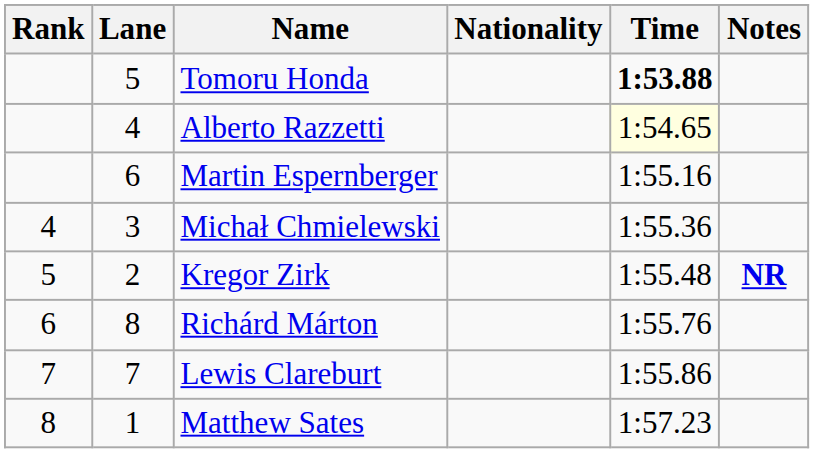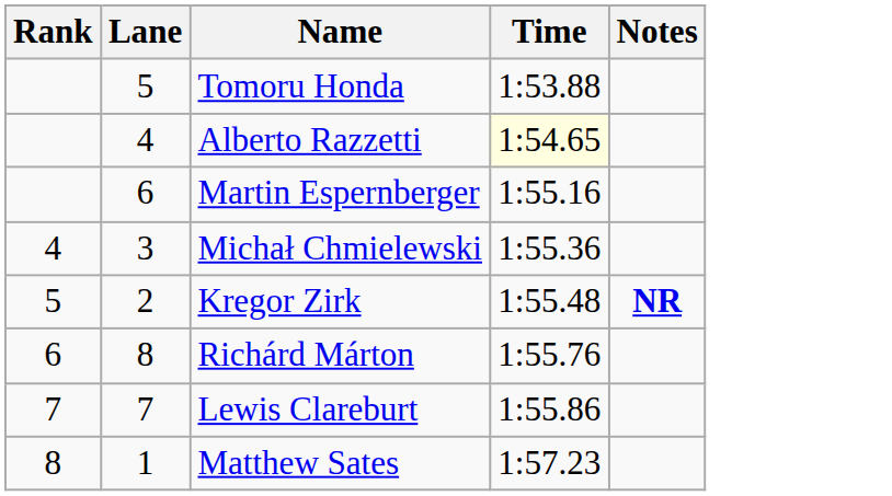- column: Nationality
Tomoru Honda | Time: bold -> normal
